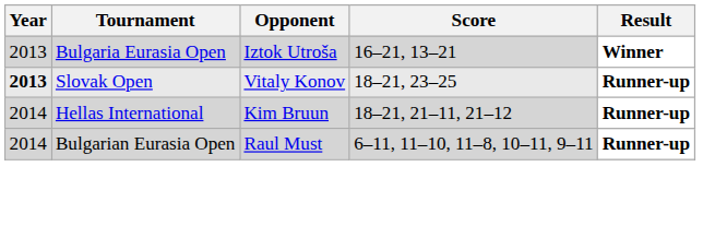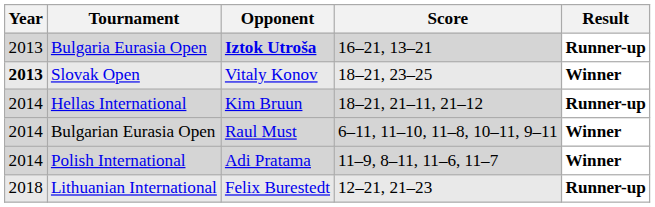Bulgaria Eurasia Open | Opponent: normal -> bold
Bulgaria Eurasia Open | Result: Winner -> Runner-up
Slovak Open | Result: Runner-up -> Winner
Bulgarian Eurasia Open | Result: Runner-up -> Winner
+ row: 2014 | Polish International | Adi Pratama | 11–9, 8–11, 11–6, 11–7 | Winner
+ row: 2018 | Lithuanian International | Felix Burestedt | 12–21, 21–23 | Runner-up
